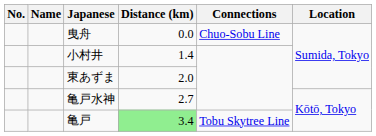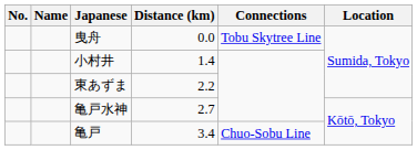曳舟 | Connections: Chuo-Sobu Line -> Tobu Skytree Line
東あずま | Distance (km): 2.0 -> 2.2
亀戸 | Distance (km): lightgreen background -> no background
亀戸 | Connections: Tobu Skytree Line -> Chuo-Sobu Line
